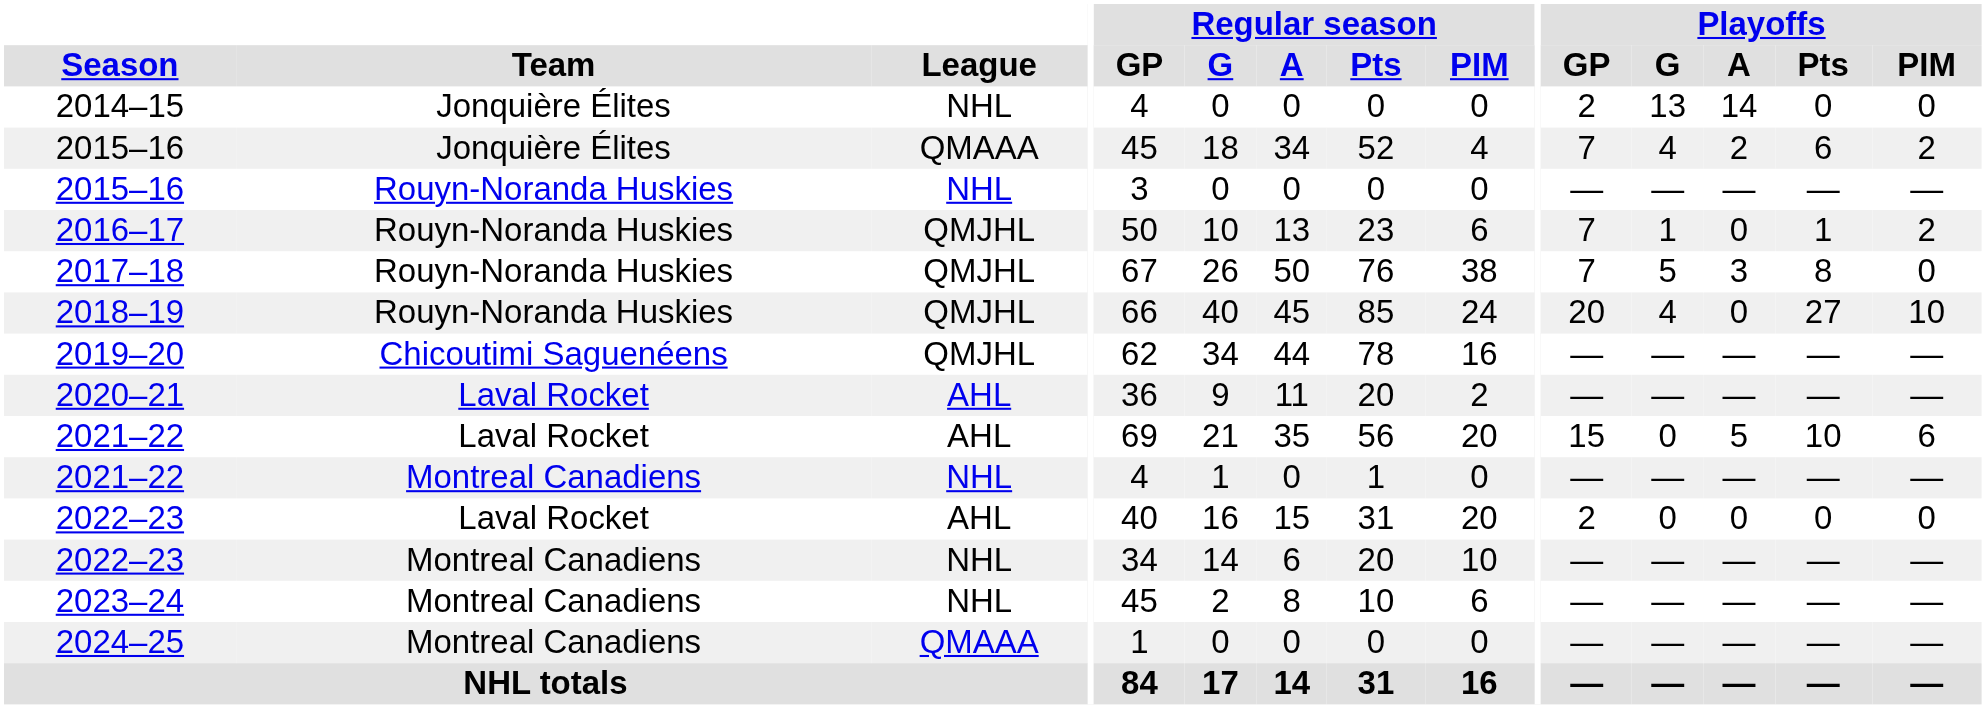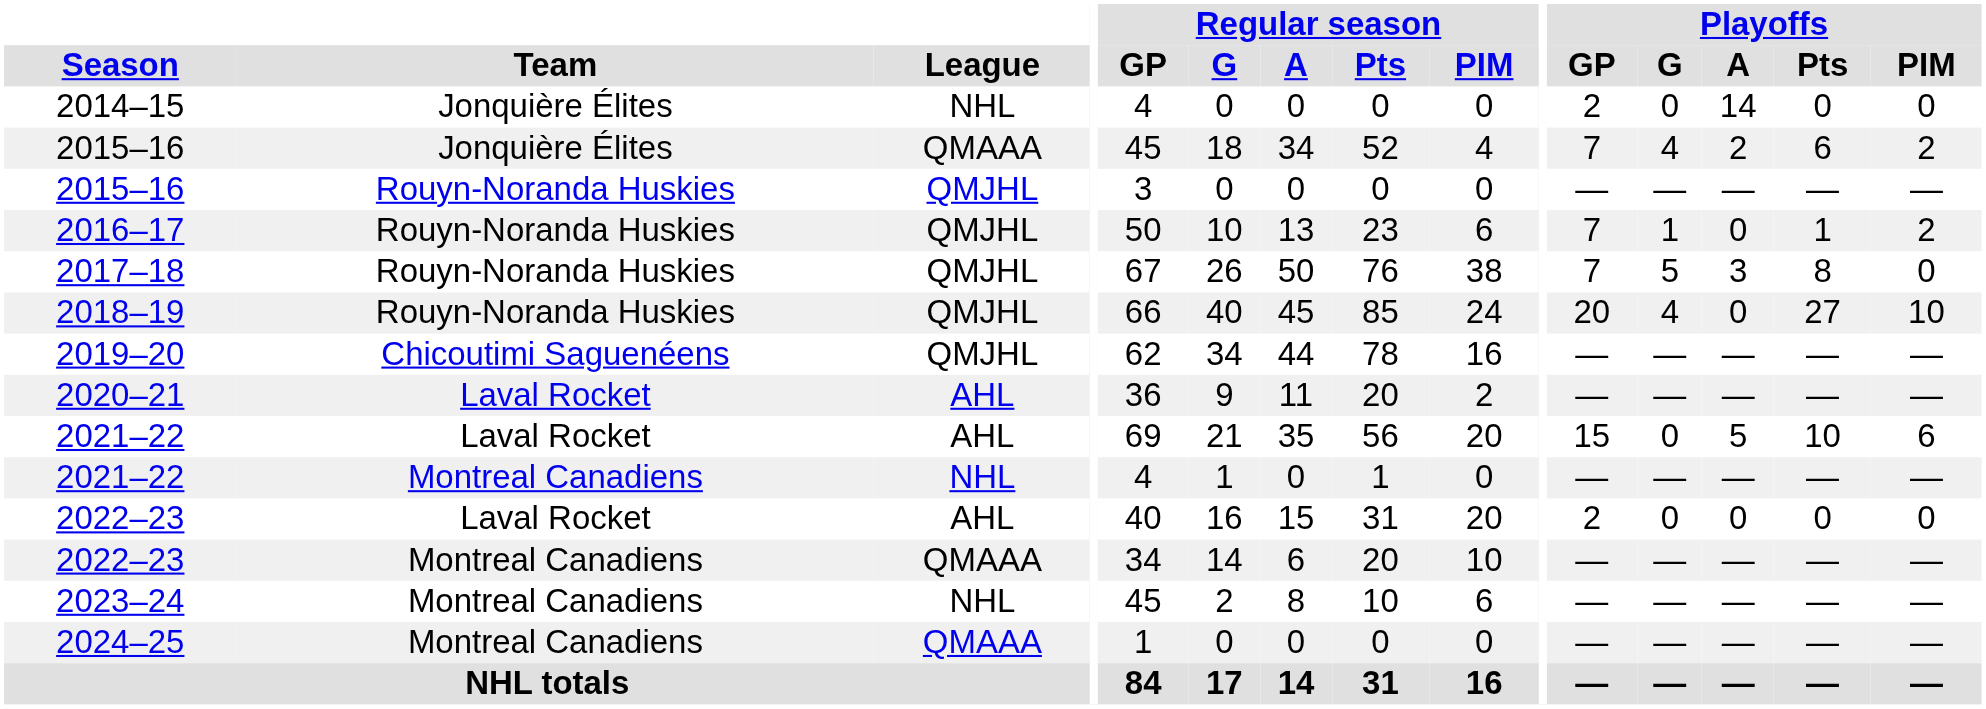2014–15 | Playoffs / G: 13 -> 0
2015–16 / Rouyn-Noranda Huskies | League: NHL -> QMJHL
2022–23 / Montreal Canadiens | League: NHL -> QMAAA
